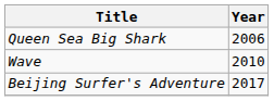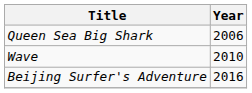Beijing Surfer's Adventure | Year: 2017 -> 2016
